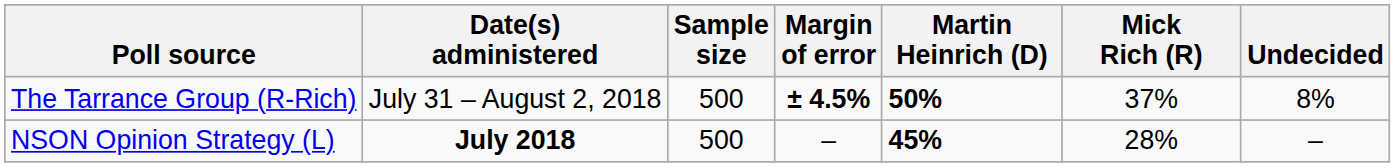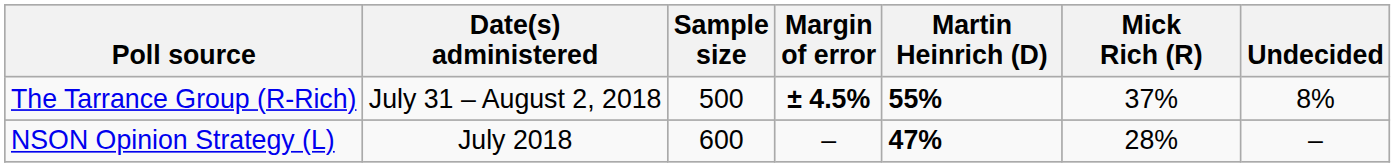The Tarrance Group (R-Rich) | Martin Heinrich (D): 50% -> 55%
NSON Opinion Strategy (L) | Date(s) administered: bold -> normal
NSON Opinion Strategy (L) | Sample size: 500 -> 600
NSON Opinion Strategy (L) | Martin Heinrich (D): 45% -> 47%
